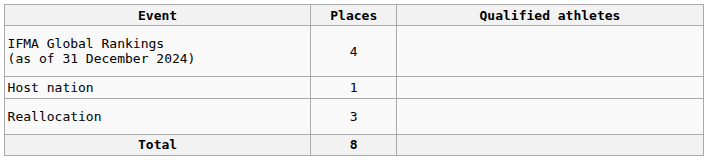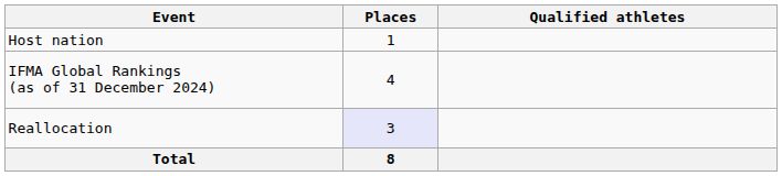rows swapped: Host nation <-> IFMA Global Rankings (as of 31 December 2024)
Reallocation | Places: no background -> lavender background
